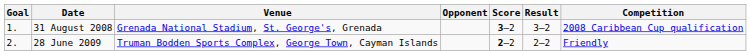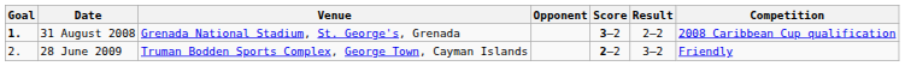31 August 2008 | Goal: normal -> bold
31 August 2008 | Result: 3–2 -> 2–2
28 June 2009 | Result: 2–2 -> 3–2
